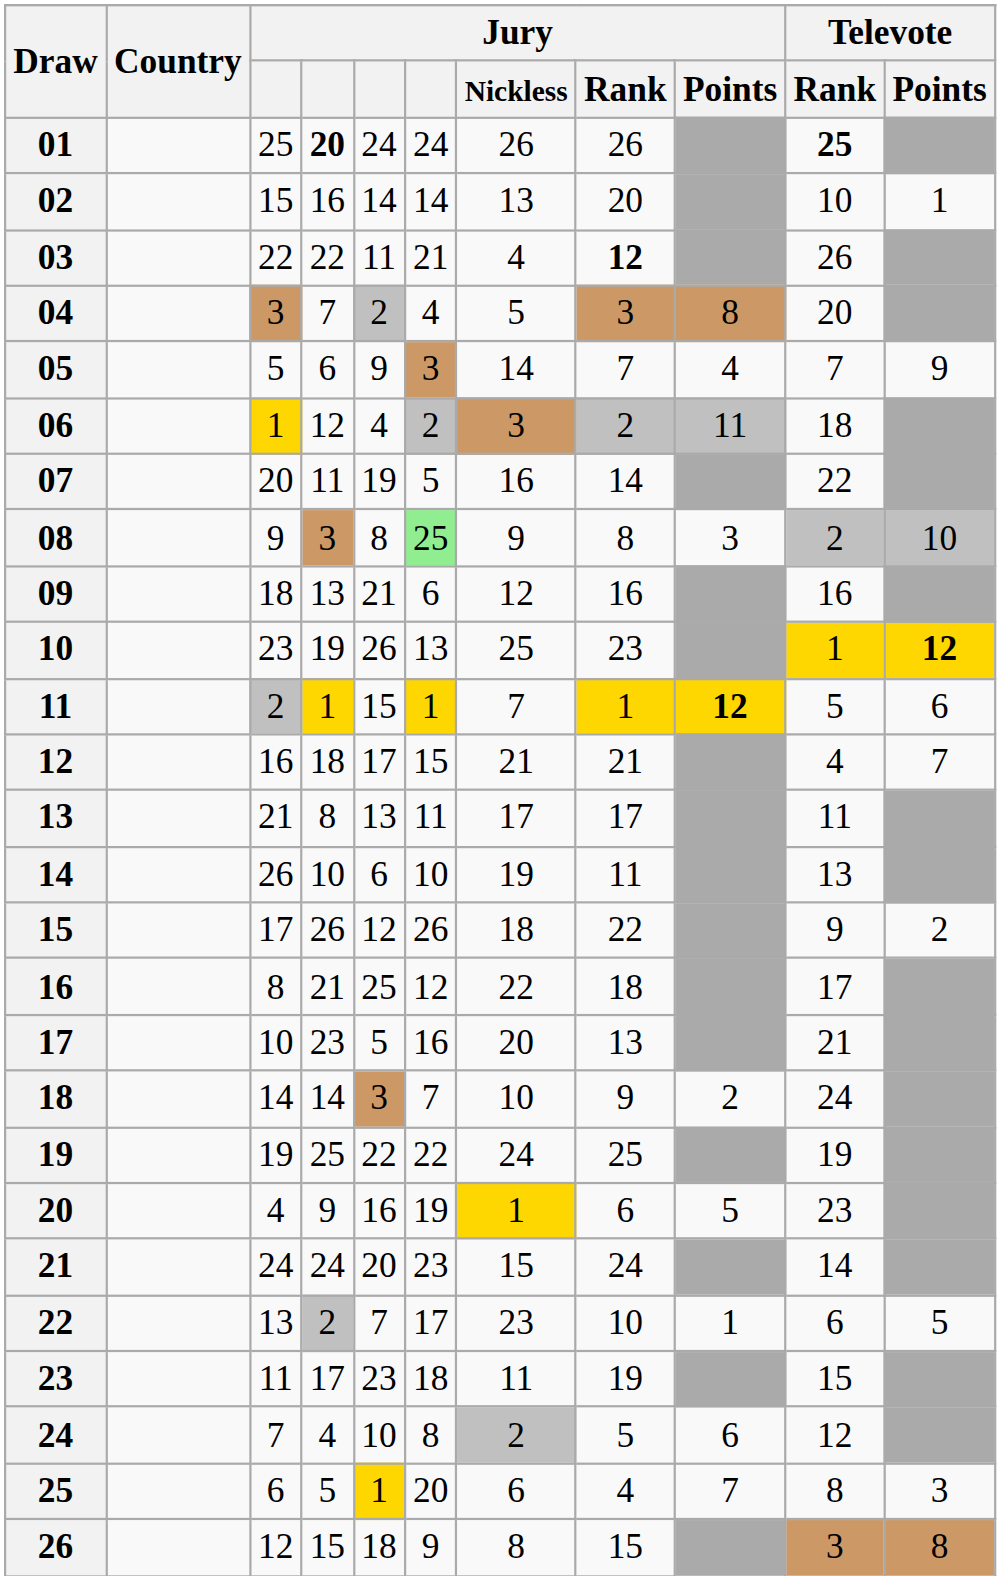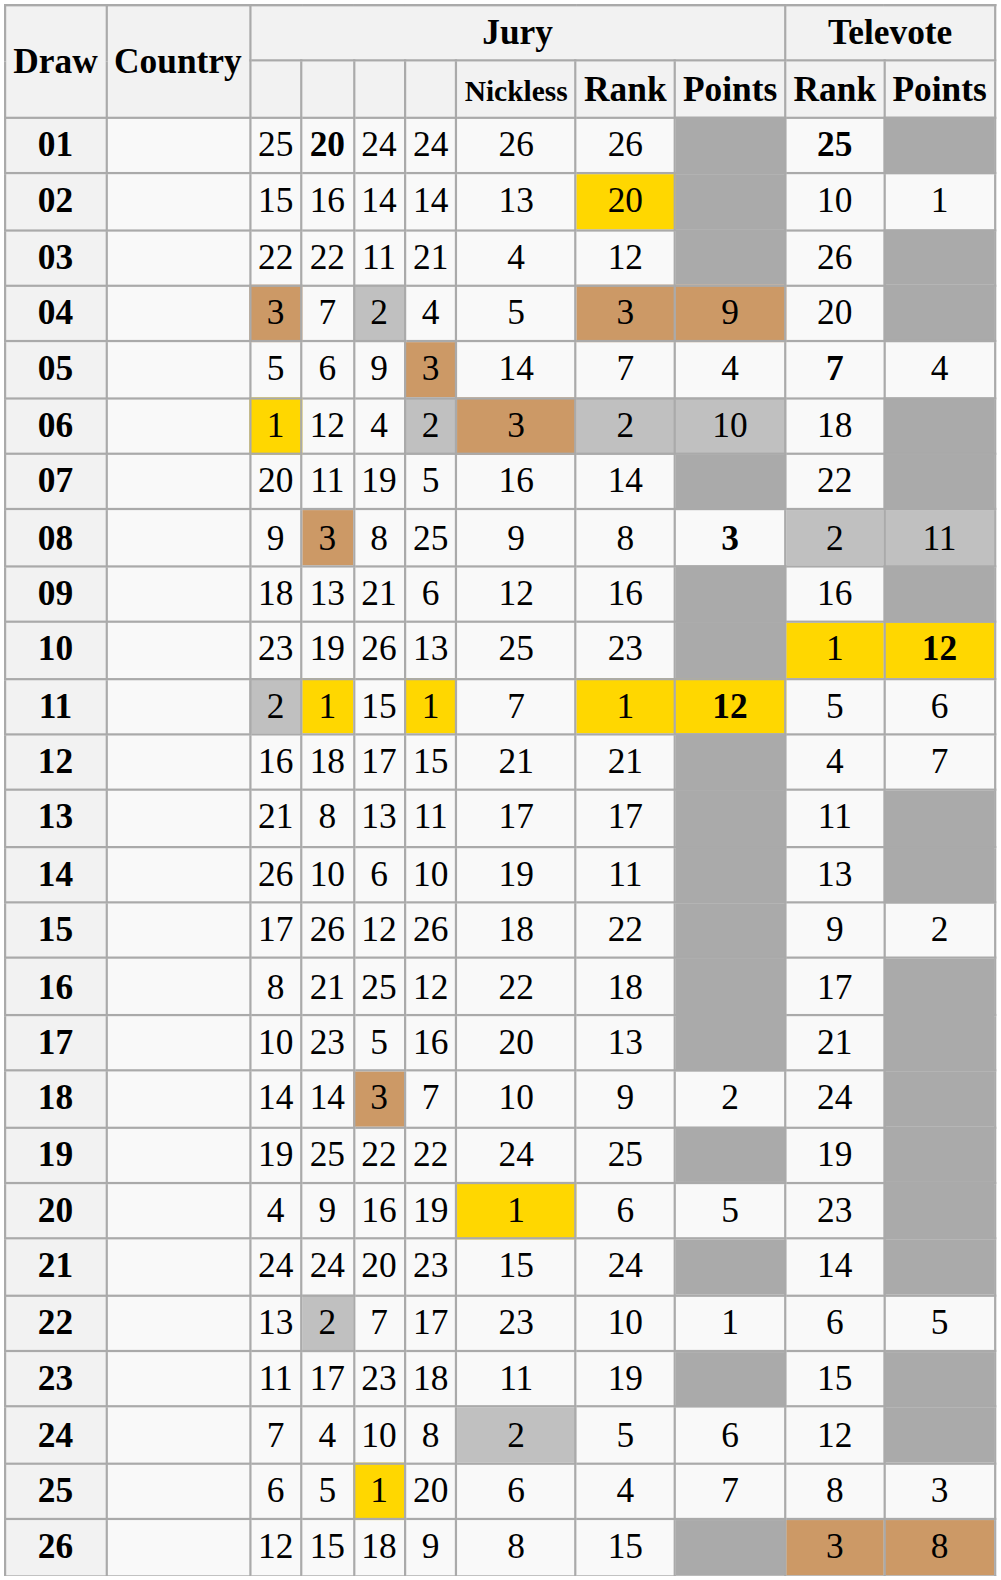02 | Jury / Rank: no background -> gold background
03 | Jury / Rank: bold -> normal
04 | Jury / Points: 8 -> 9
05 | Televote / Rank: normal -> bold
05 | Televote / Points: 9 -> 4
06 | Jury / Points: 11 -> 10
08 | column 6: lightgreen background -> no background
08 | Jury / Points: normal -> bold
08 | Televote / Points: 10 -> 11
